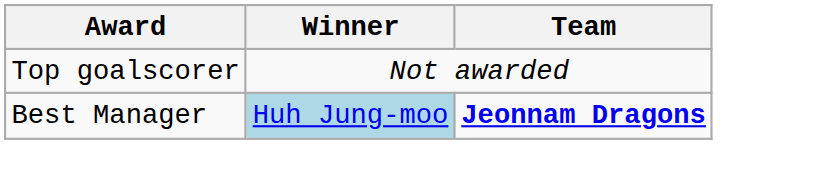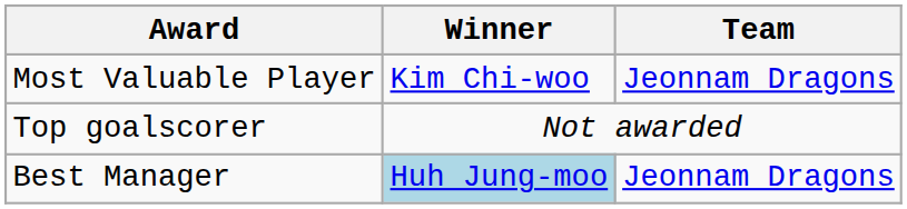+ row: Most Valuable Player | Kim Chi-woo | Jeonnam Dragons
Best Manager | Team: bold -> normal
